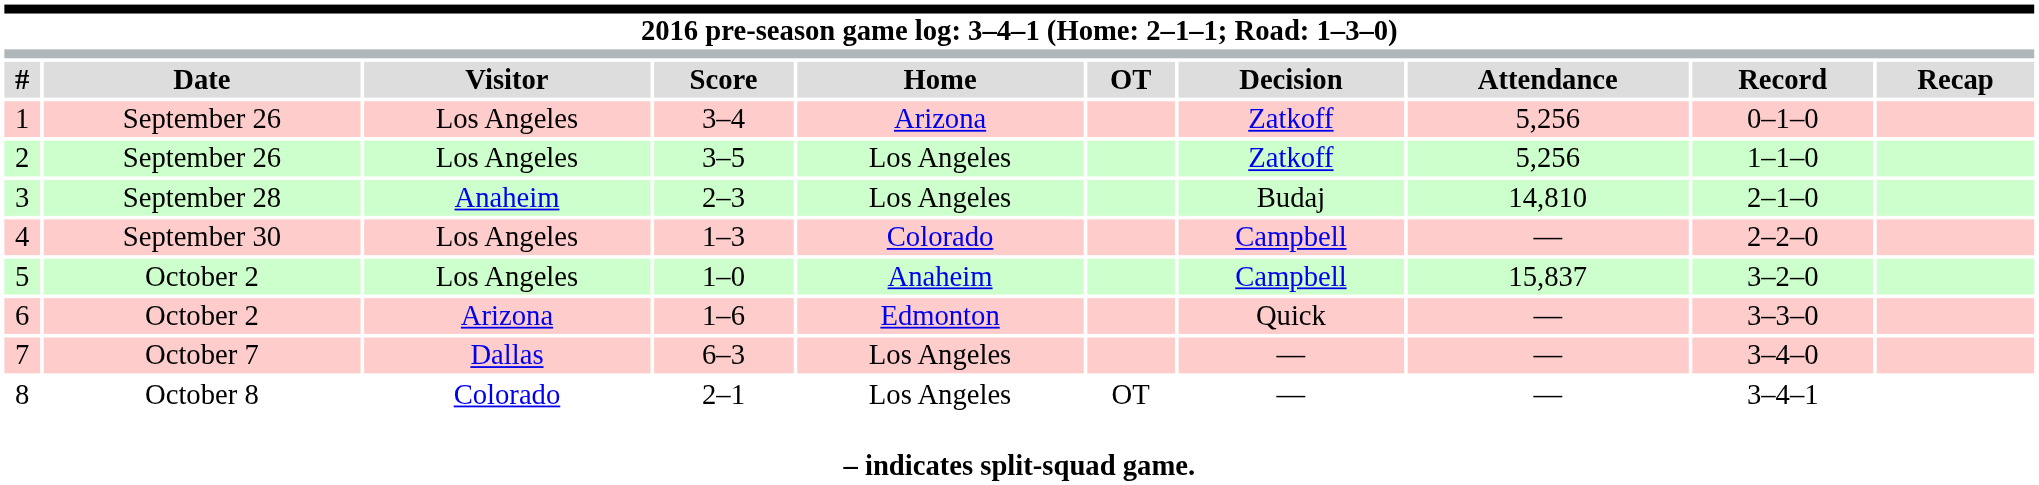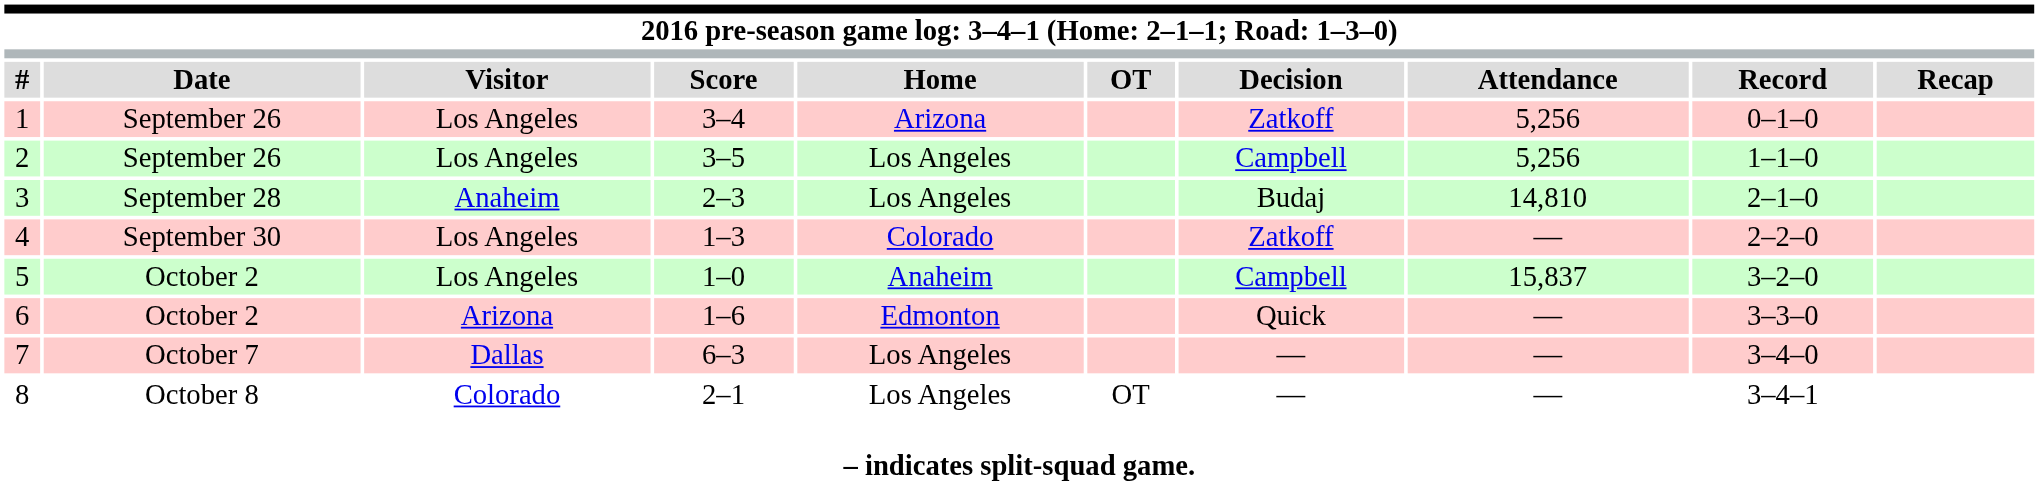2 | column 7: Zatkoff -> Campbell
4 | column 7: Campbell -> Zatkoff
